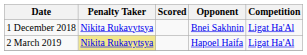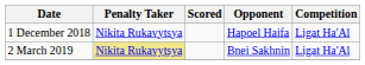1 December 2018 | Opponent: Bnei Sakhnin -> Hapoel Haifa
2 March 2019 | Opponent: Hapoel Haifa -> Bnei Sakhnin
